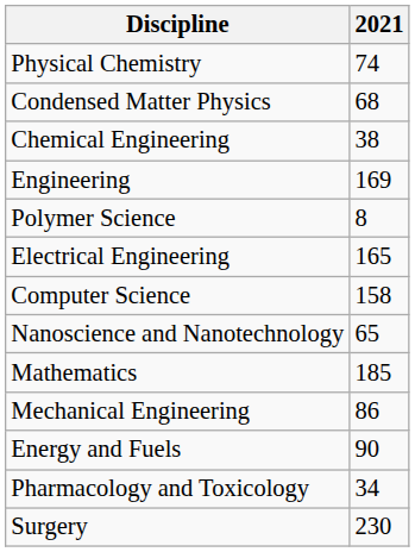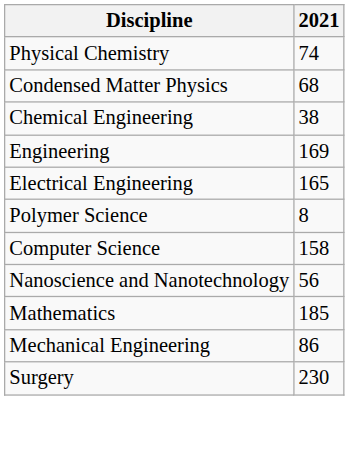rows swapped: Electrical Engineering <-> Polymer Science
Nanoscience and Nanotechnology | 2021: 65 -> 56
- row: Energy and Fuels | 90
- row: Pharmacology and Toxicology | 34
